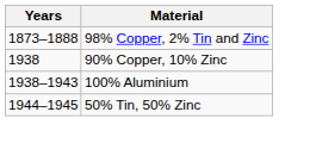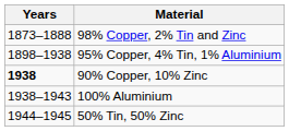+ row: 1898–1938 | 95% Copper, 4% Tin, 1% Aluminium
90% Copper, 10% Zinc | Years: normal -> bold
